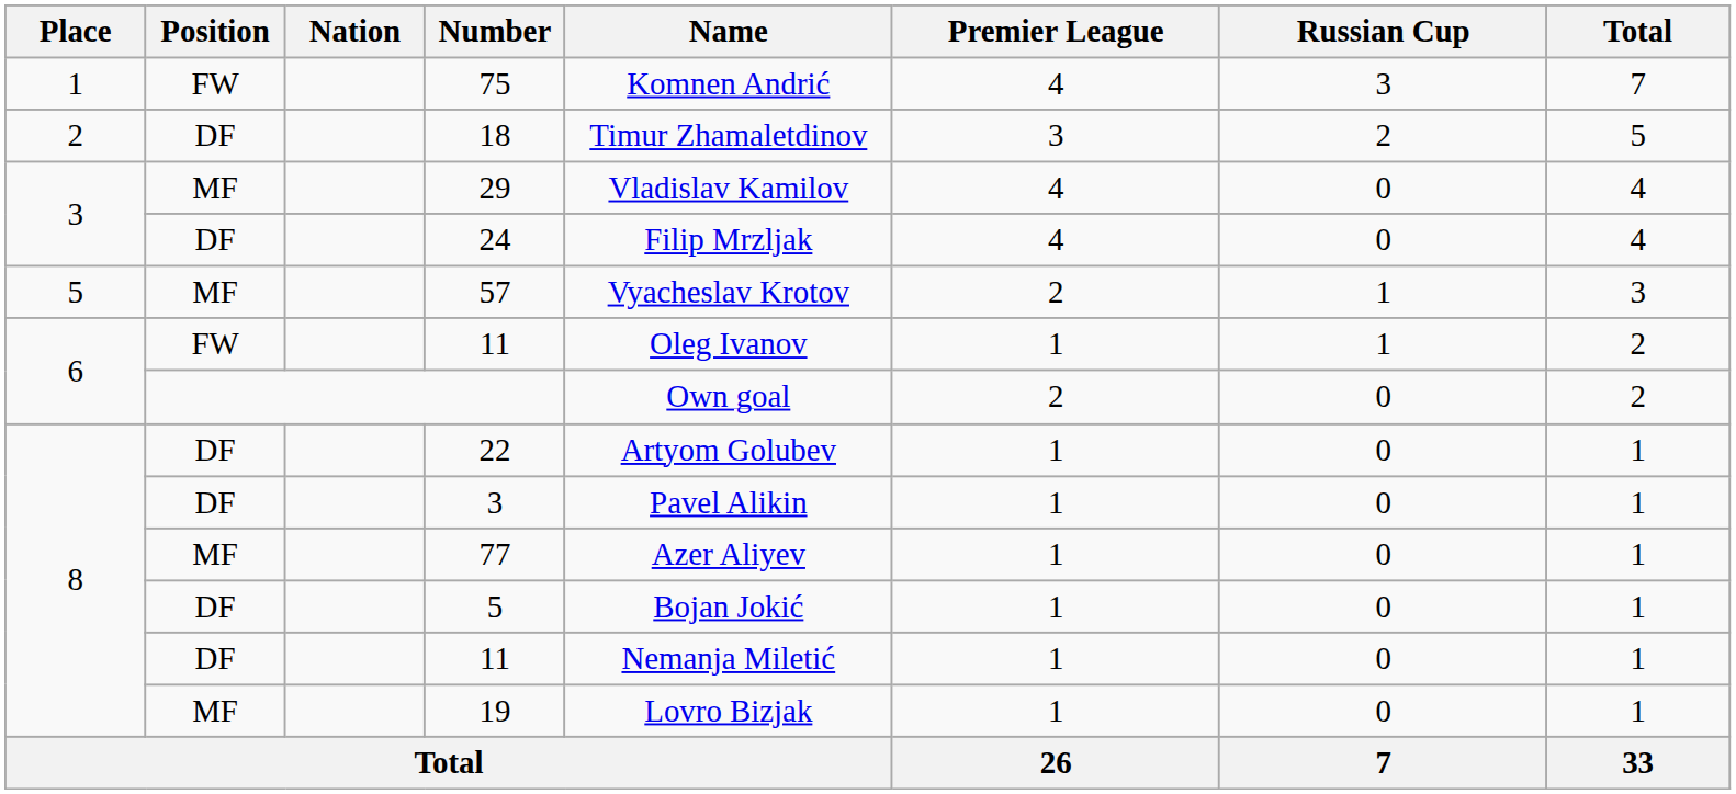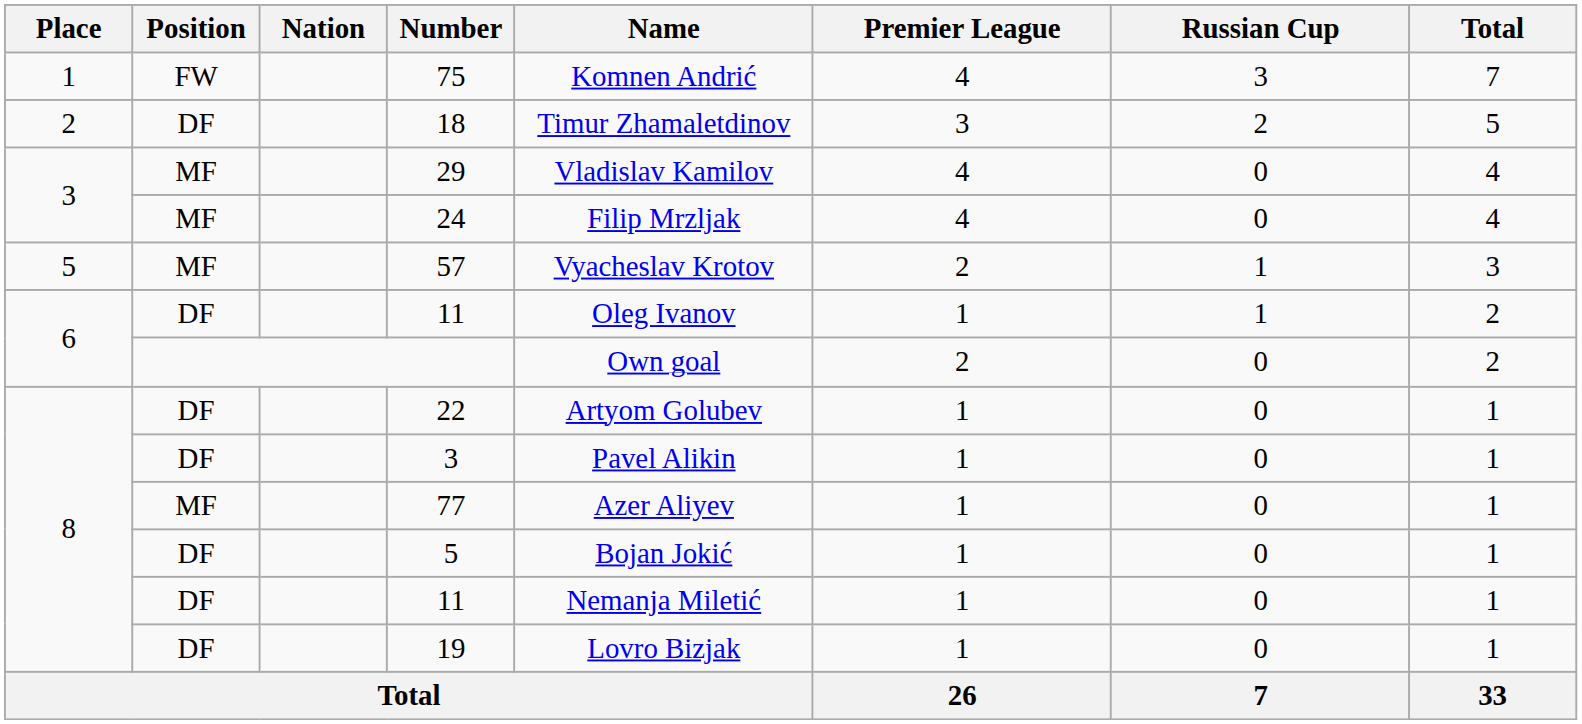24 | Position: DF -> MF
6 / 11 | Position: FW -> DF
19 | Position: MF -> DF
